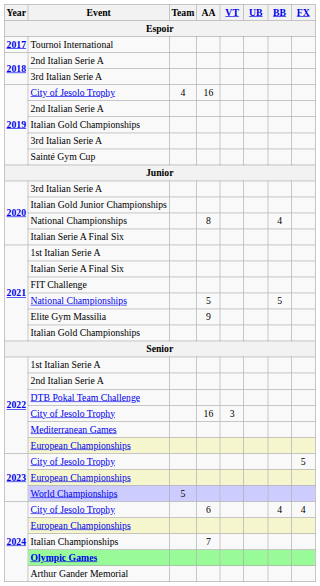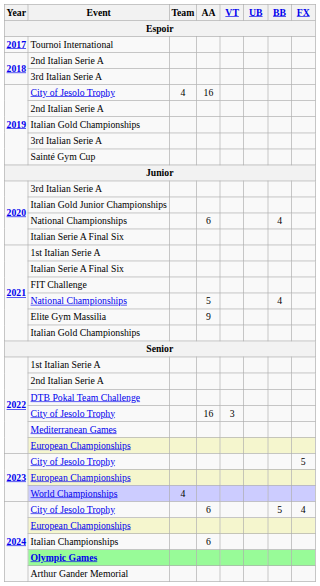2020 / National Championships | AA: 8 -> 6
2021 / National Championships | BB: 5 -> 4
World Championships | Team: 5 -> 4
2024 / City of Jesolo Trophy | BB: 4 -> 5
Italian Championships | AA: 7 -> 6
